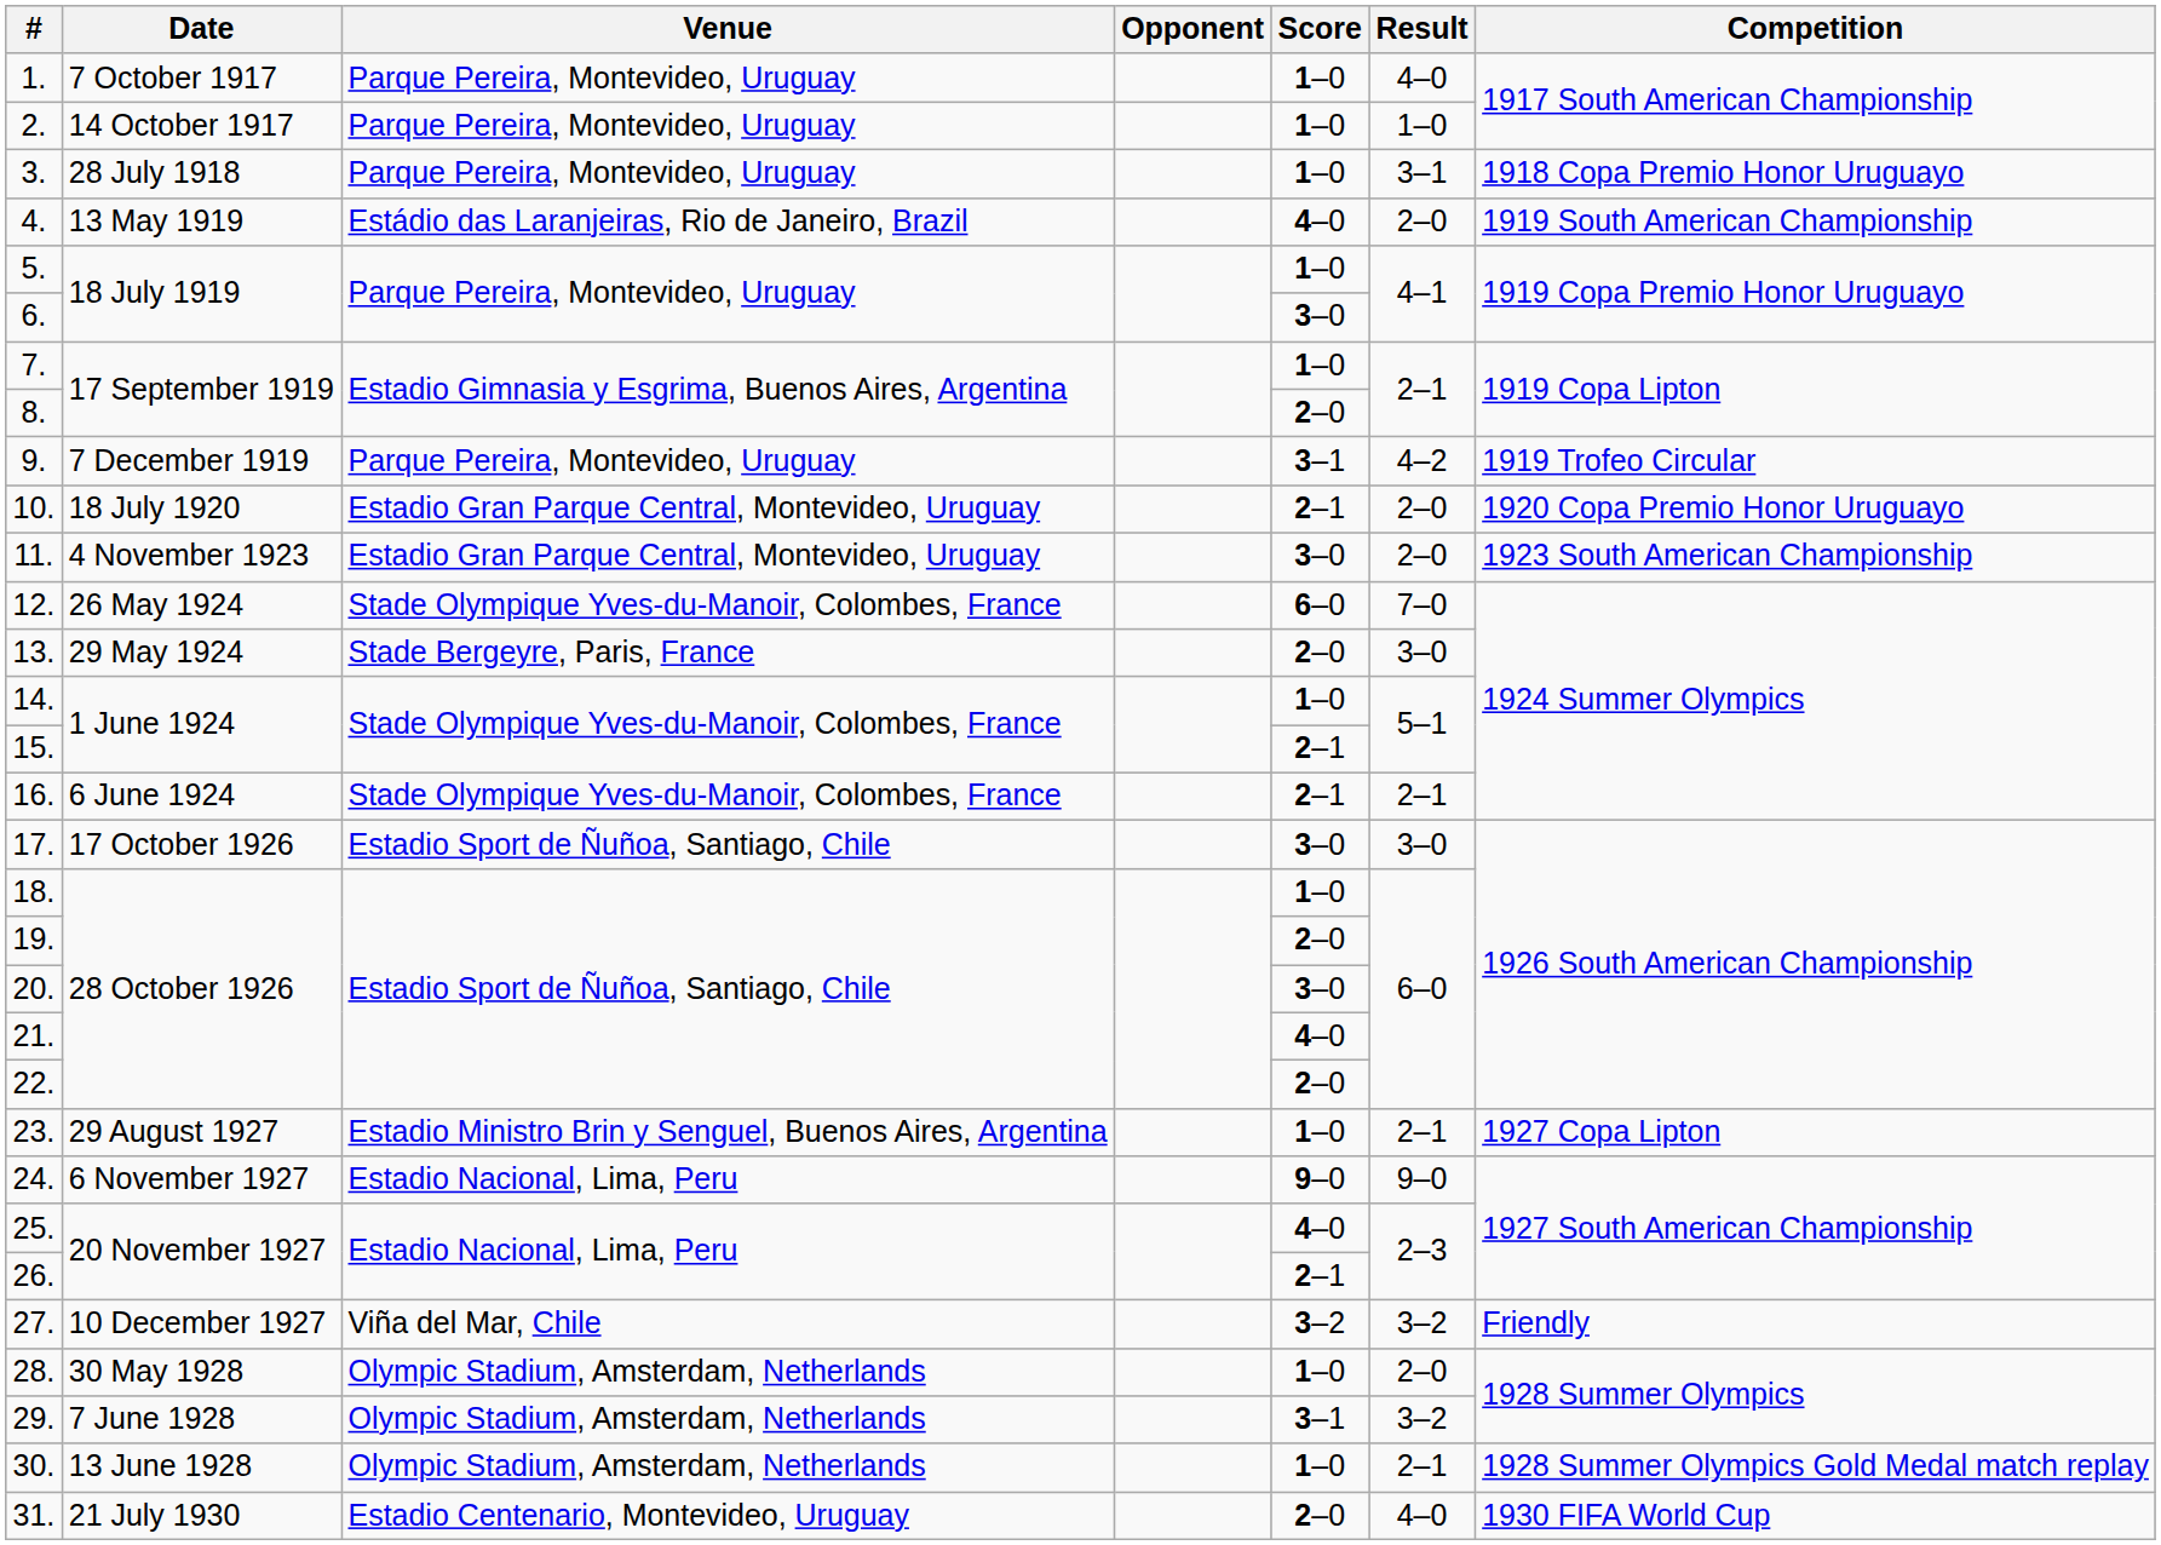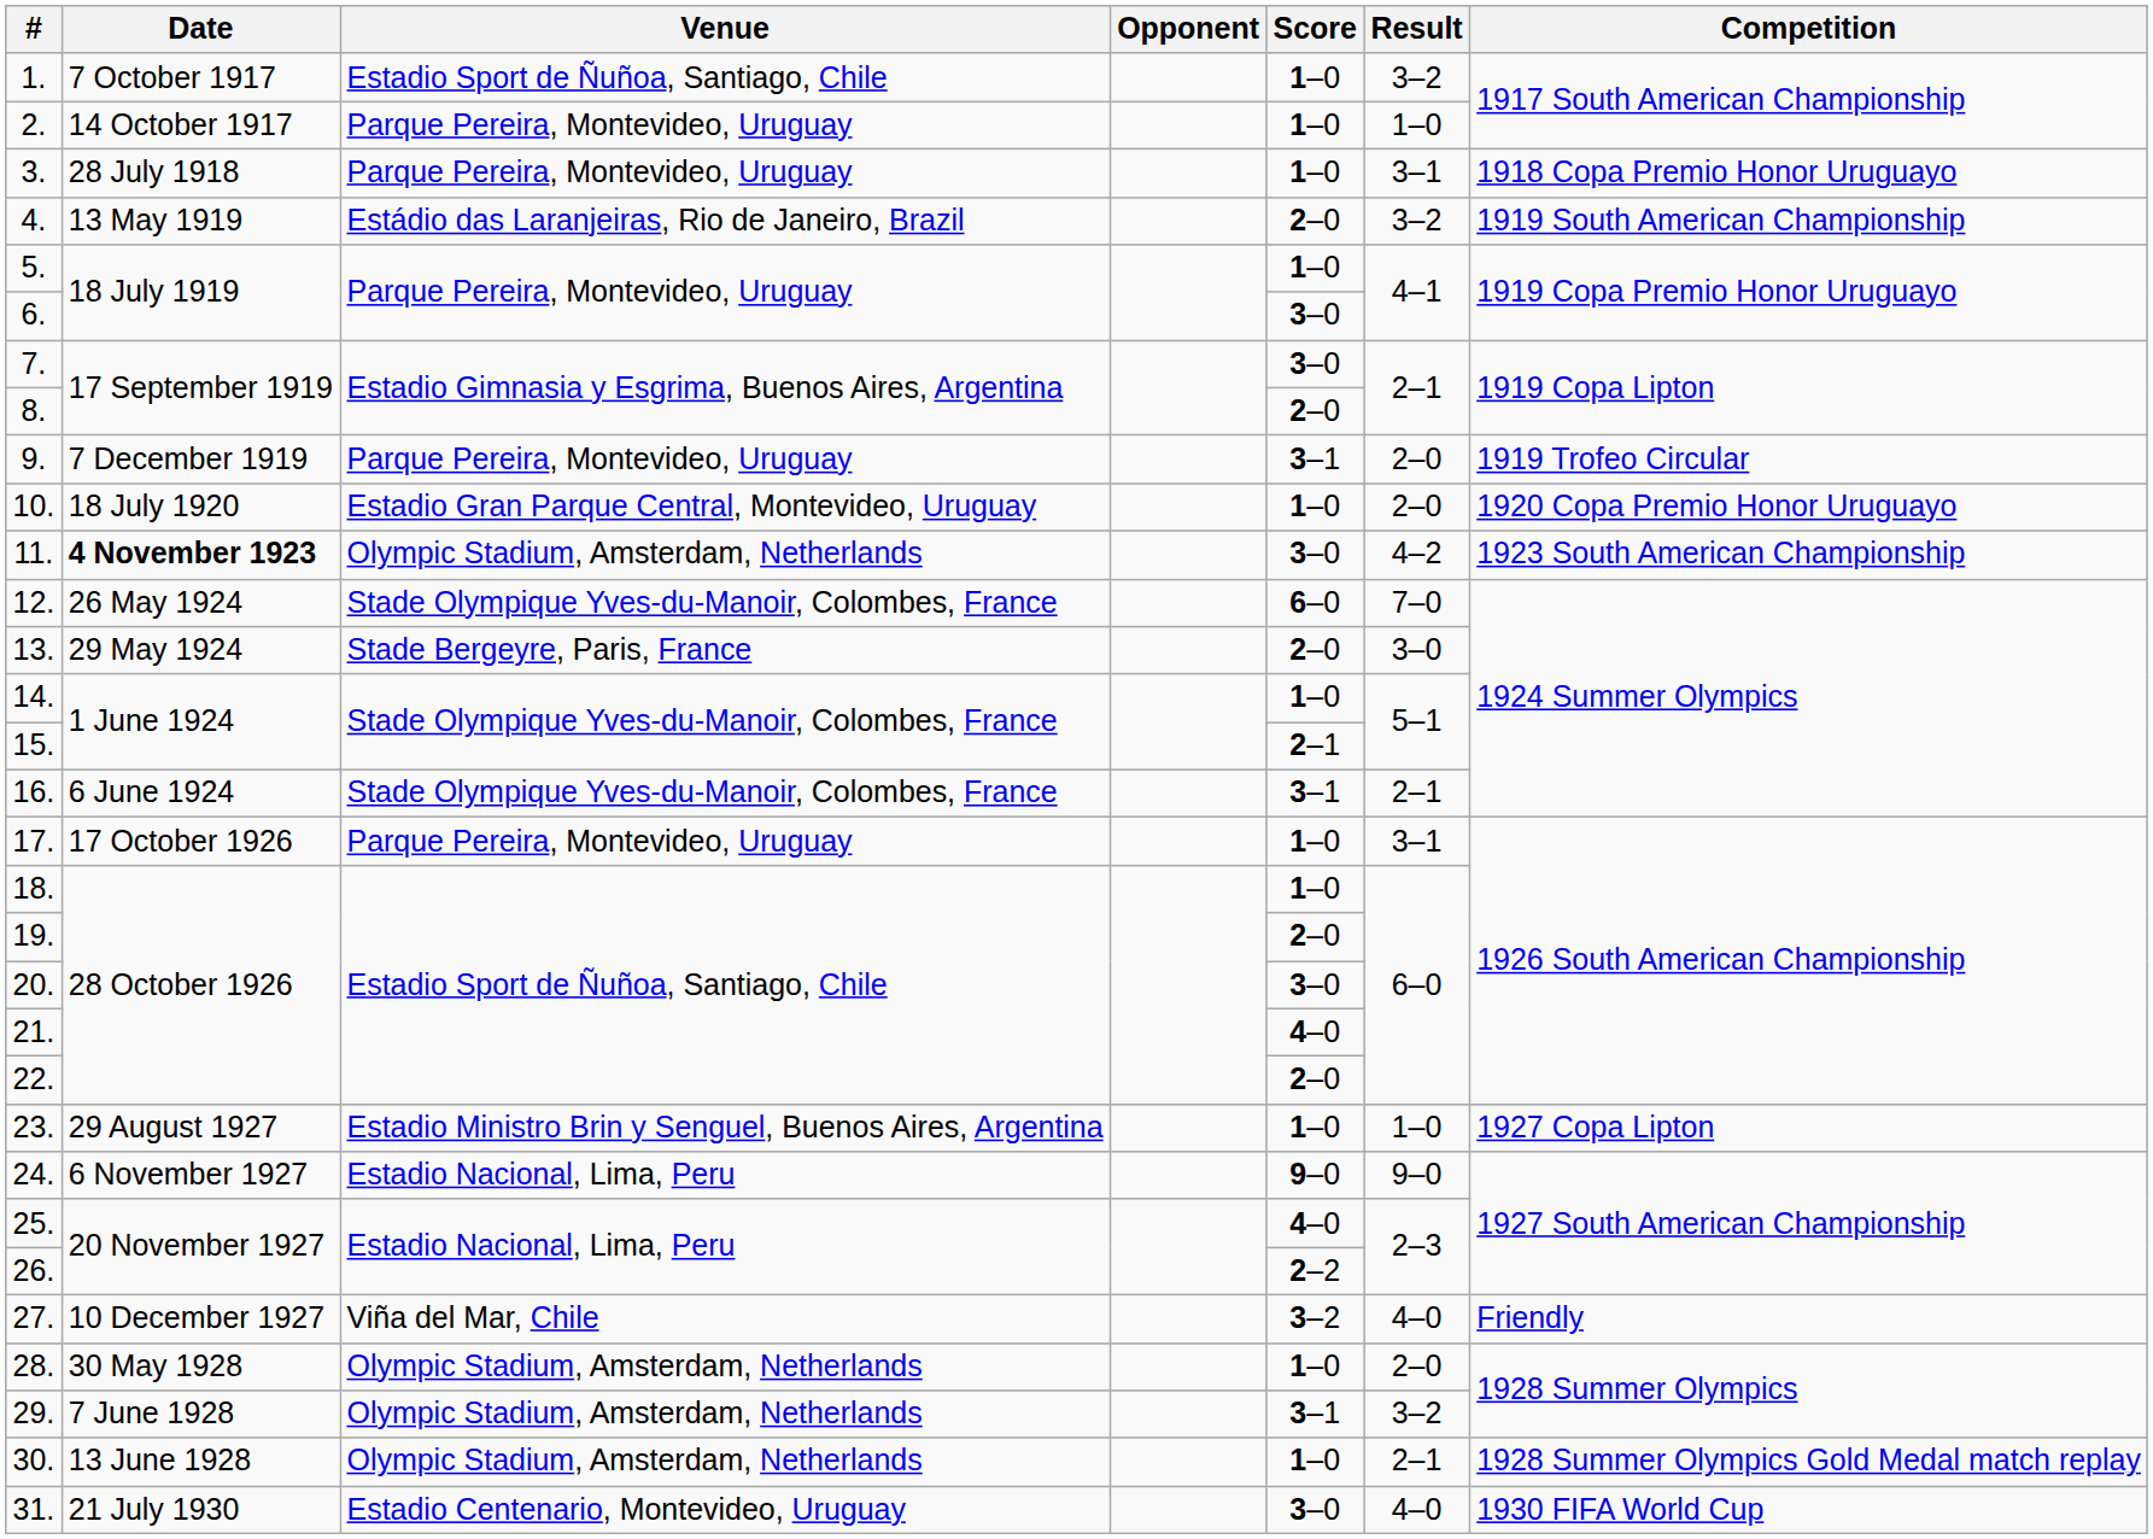1. | Venue: Parque Pereira, Montevideo, Uruguay -> Estadio Sport de Ñuñoa, Santiago, Chile
1. | Result: 4–0 -> 3–2
4. | Score: 4–0 -> 2–0
4. | Result: 2–0 -> 3–2
7. | Score: 1–0 -> 3–0
9. | Result: 4–2 -> 2–0
10. | Score: 2–1 -> 1–0
11. | Date: normal -> bold
11. | Venue: Estadio Gran Parque Central, Montevideo, Uruguay -> Olympic Stadium, Amsterdam, Netherlands
11. | Result: 2–0 -> 4–2
16. | Score: 2–1 -> 3–1
17. | Venue: Estadio Sport de Ñuñoa, Santiago, Chile -> Parque Pereira, Montevideo, Uruguay
17. | Score: 3–0 -> 1–0
17. | Result: 3–0 -> 3–1
23. | Result: 2–1 -> 1–0
26. | Score: 2–1 -> 2–2
27. | Result: 3–2 -> 4–0
31. | Score: 2–0 -> 3–0
